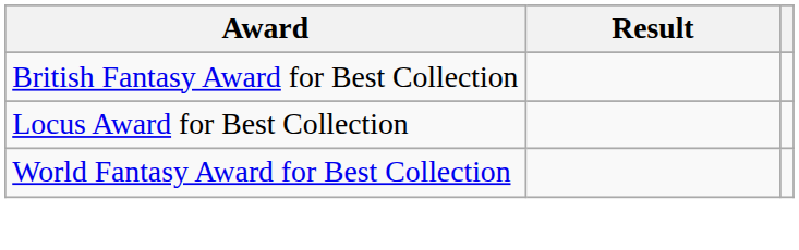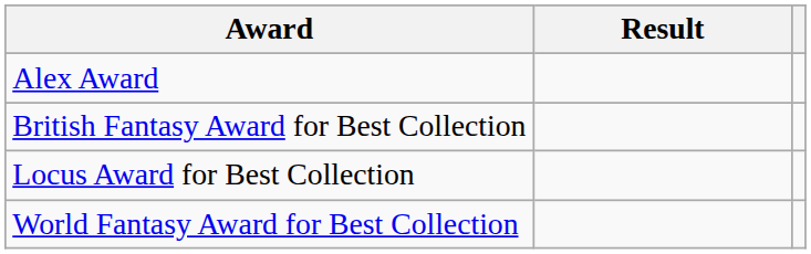+ row: Alex Award
